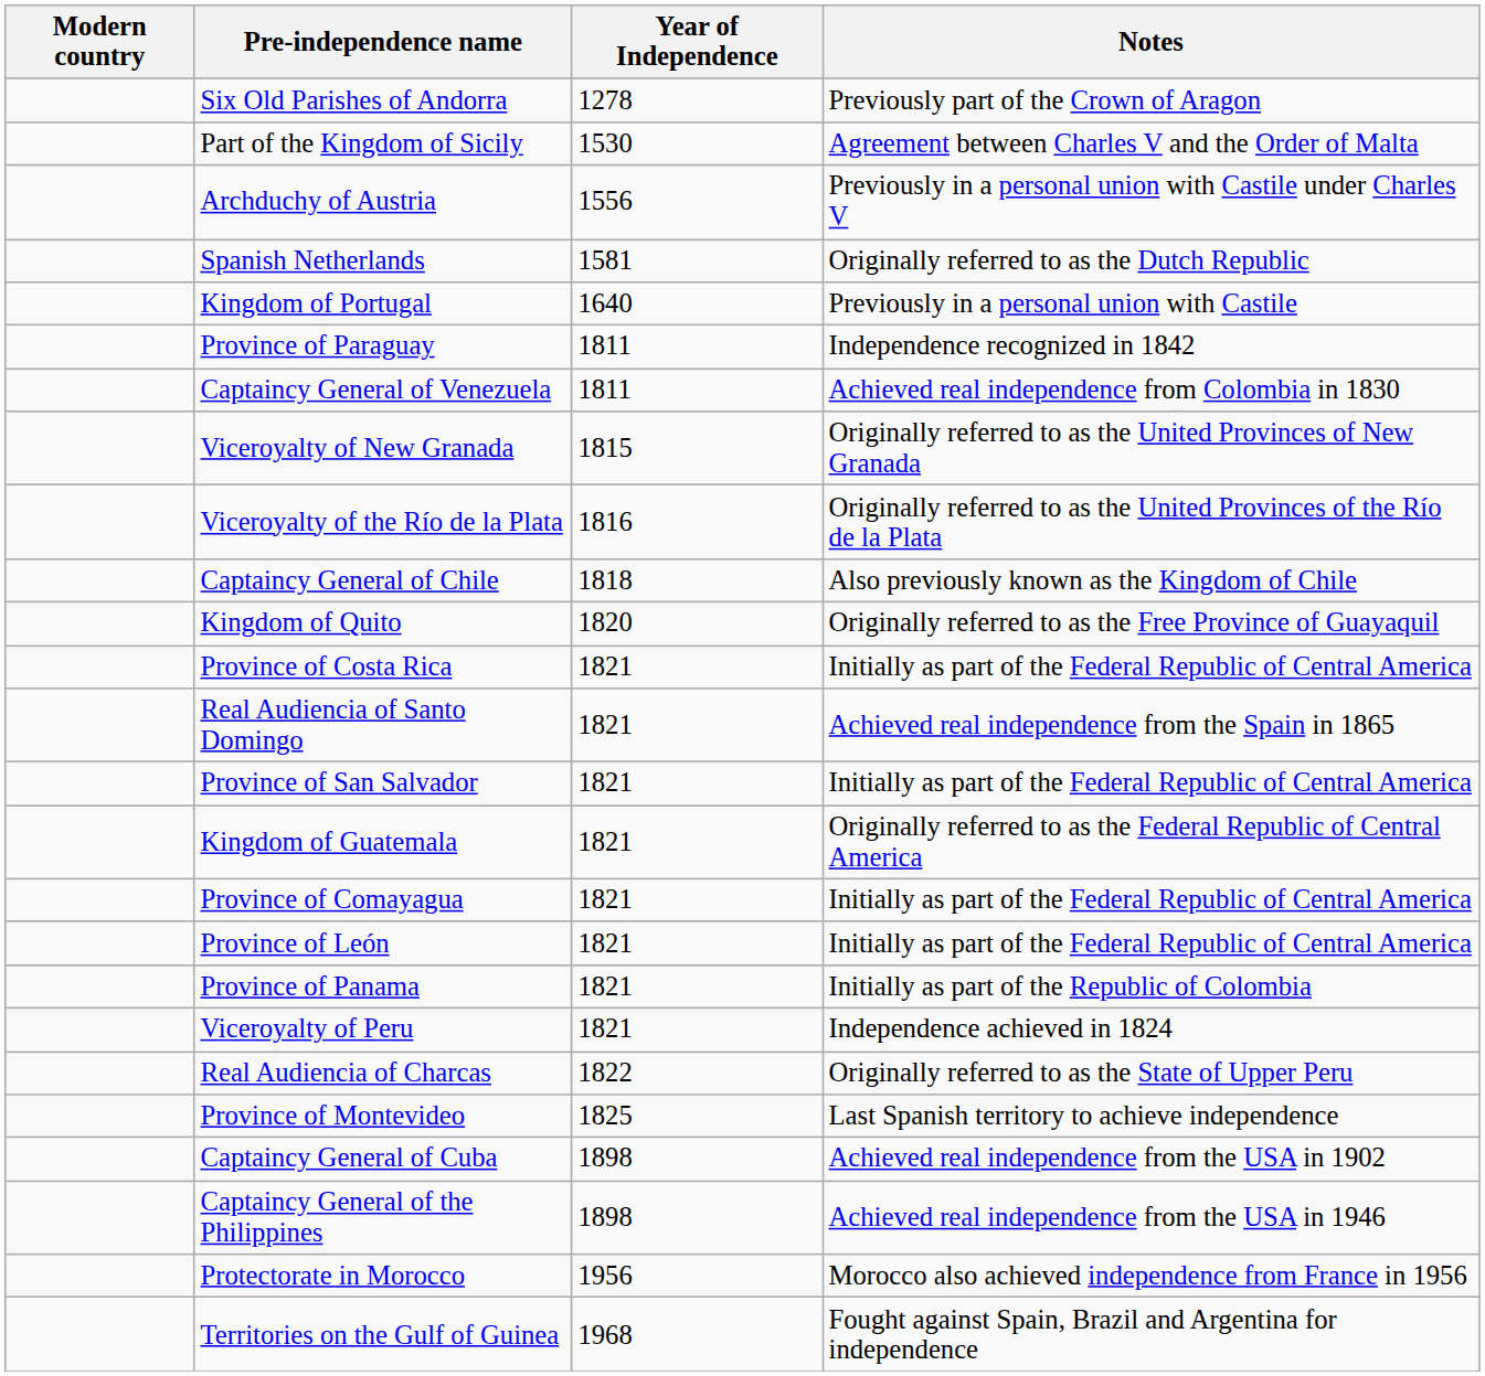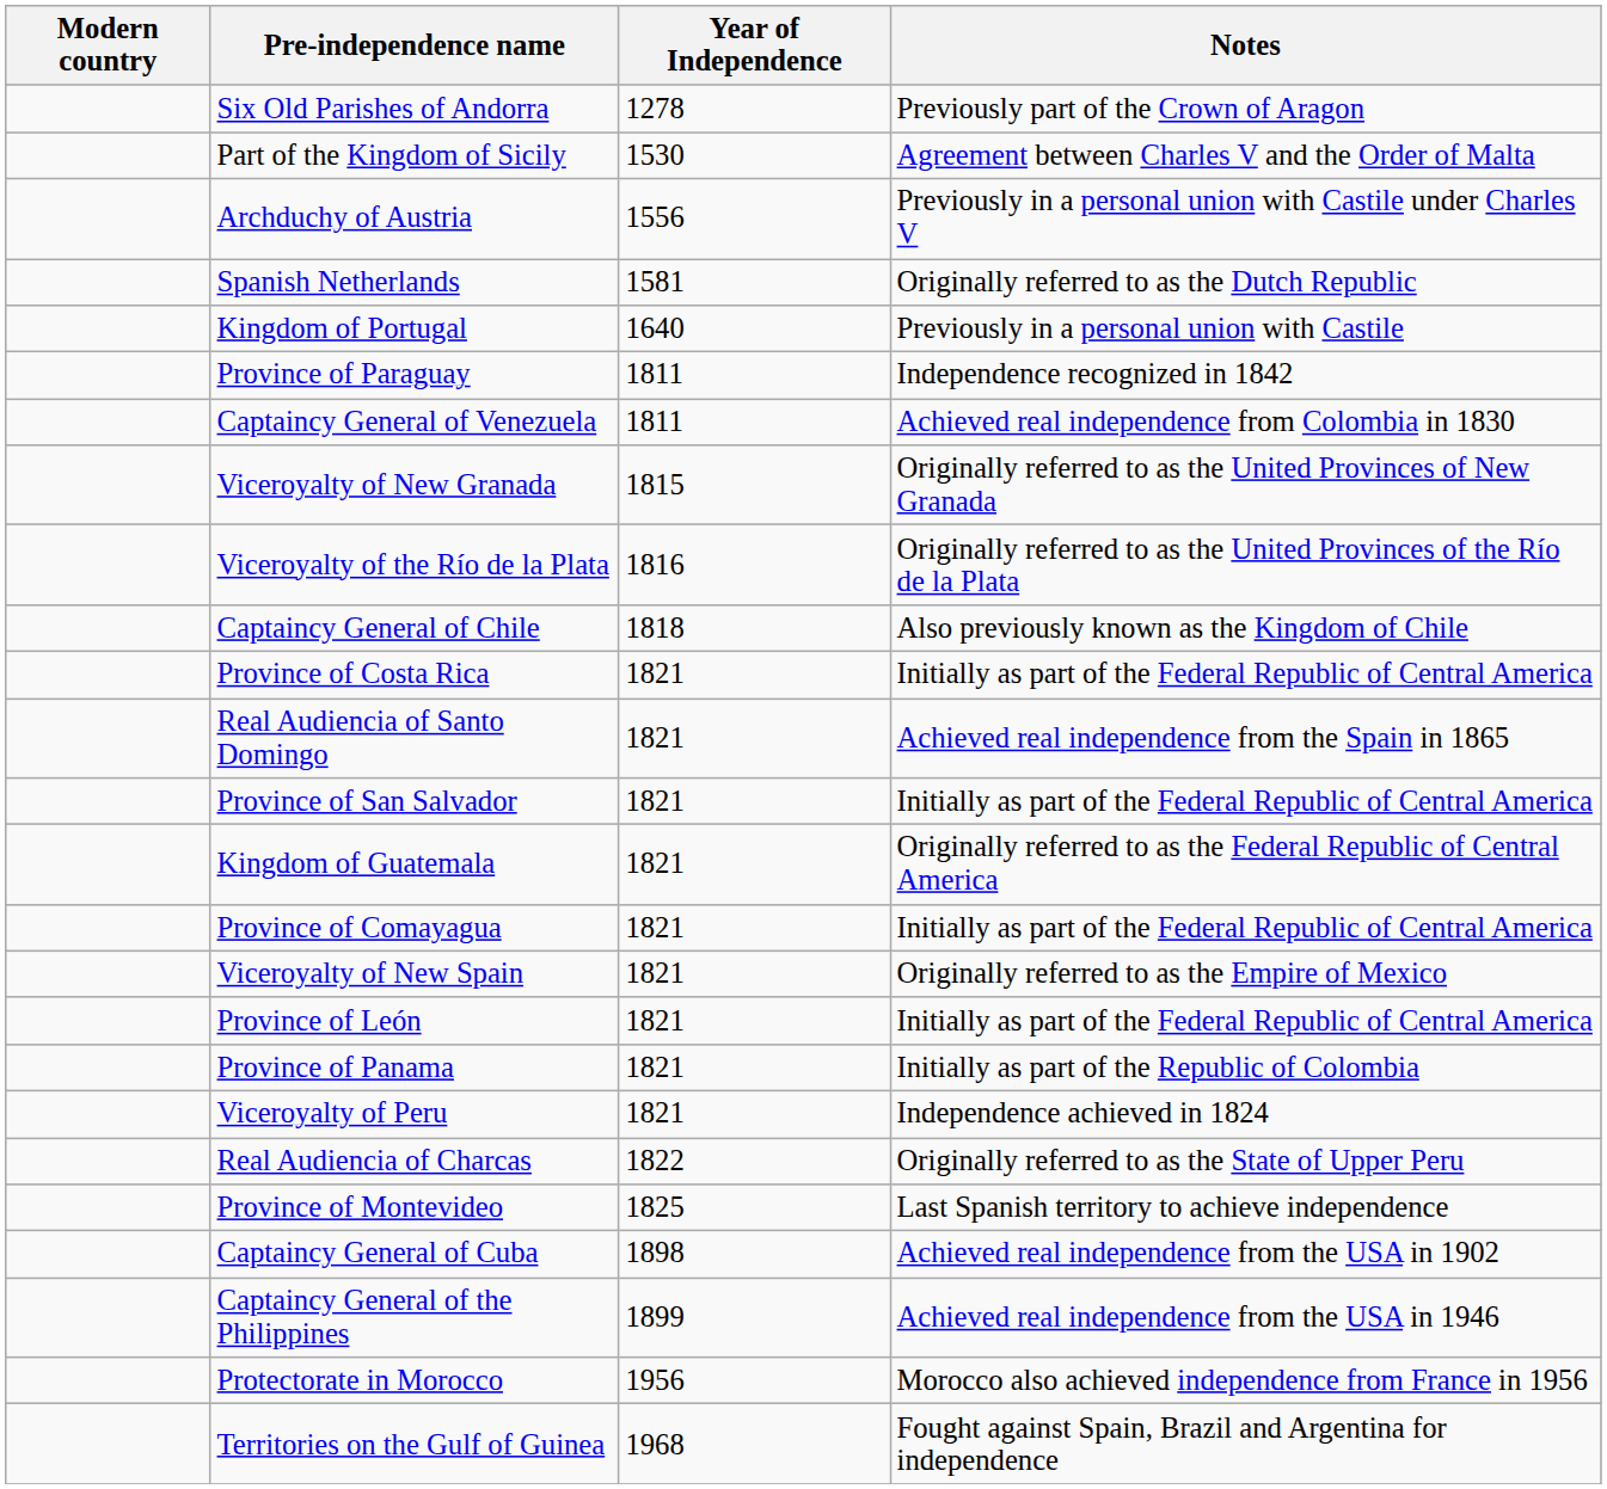- row: Kingdom of Quito | 1820 | Originally referred to as the Free Province of Guayaquil
+ row: Viceroyalty of New Spain | 1821 | Originally referred to as the Empire of Mexico
Captaincy General of the Philippines | Year of Independence: 1898 -> 1899
